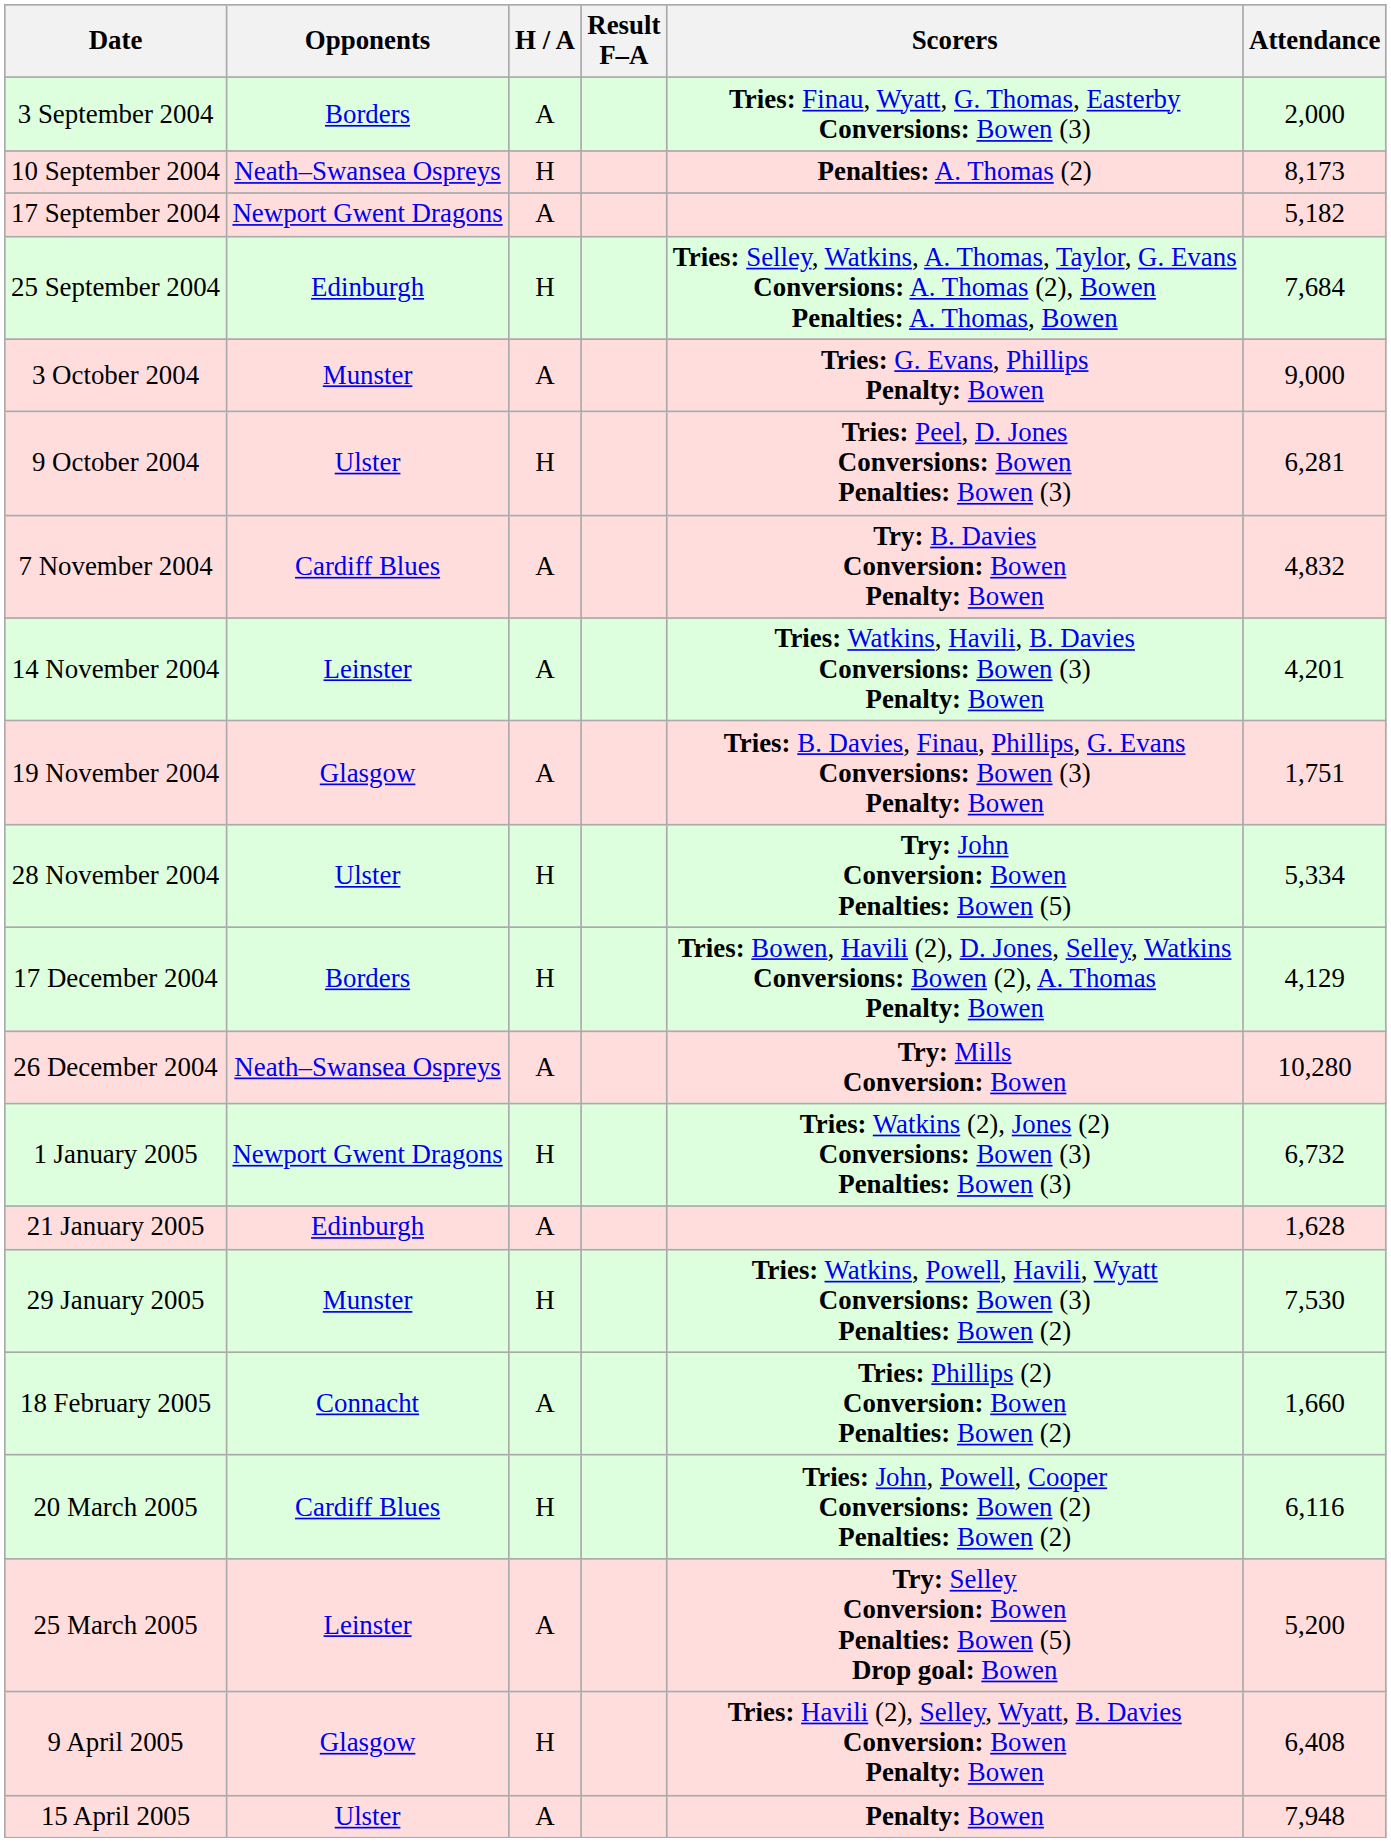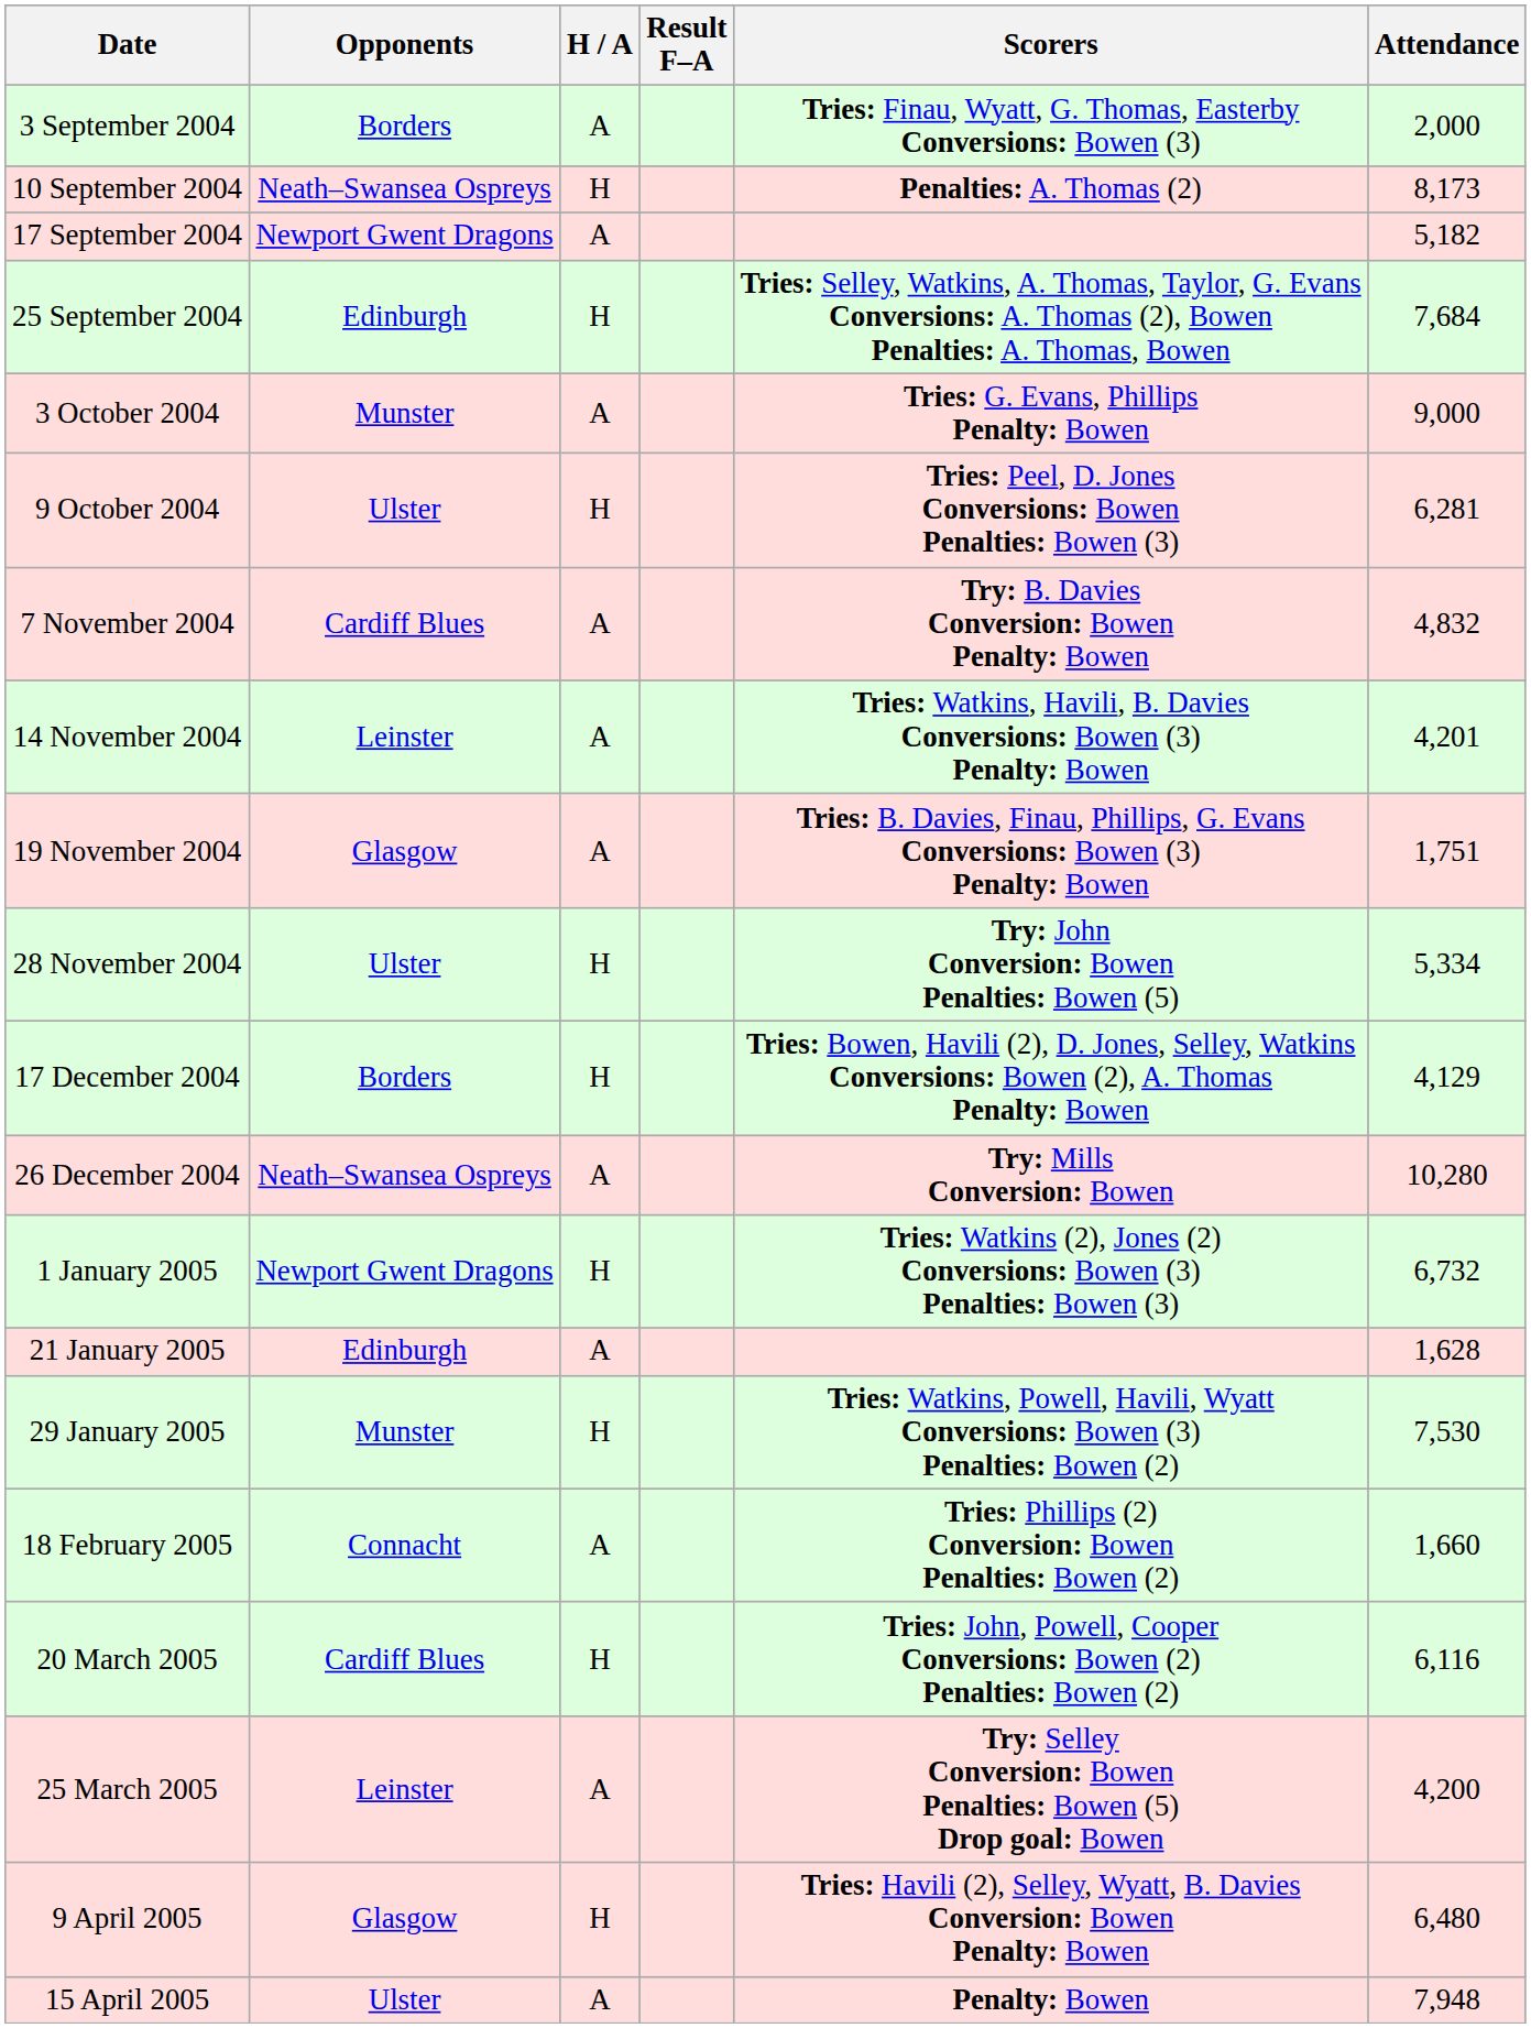25 March 2005 | Attendance: 5,200 -> 4,200
9 April 2005 | Attendance: 6,408 -> 6,480
